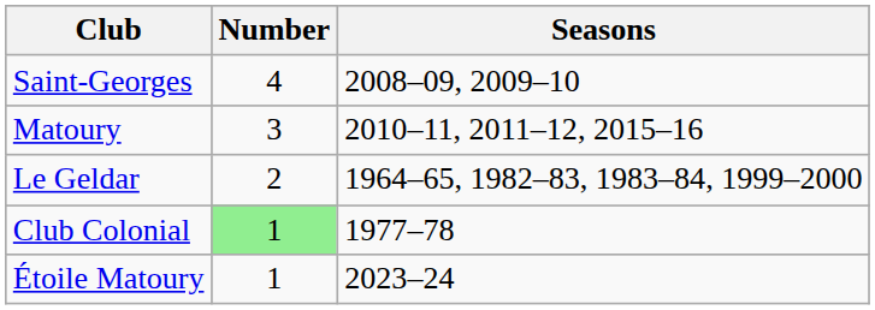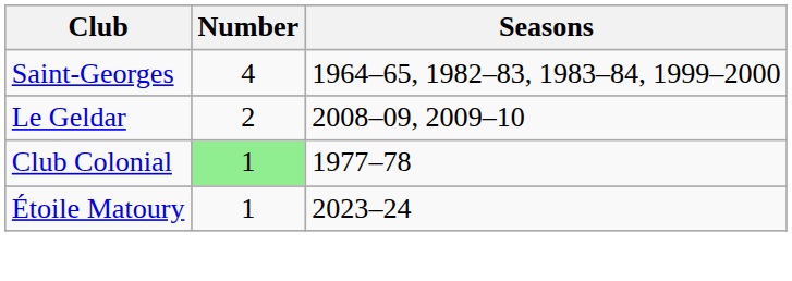Saint-Georges | Seasons: 2008–09, 2009–10 -> 1964–65, 1982–83, 1983–84, 1999–2000
- row: Matoury | 3 | 2010–11, 2011–12, 2015–16
Le Geldar | Seasons: 1964–65, 1982–83, 1983–84, 1999–2000 -> 2008–09, 2009–10
